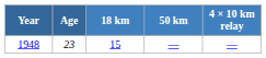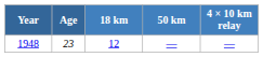1948 | 18 km: 15 -> 12
